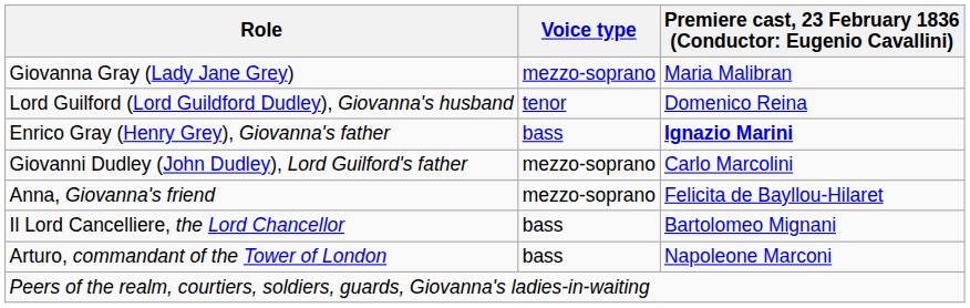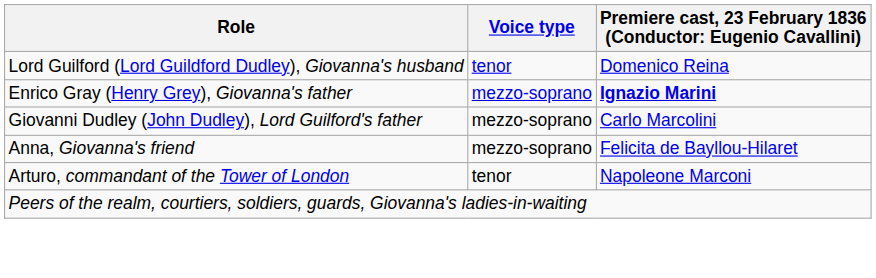- row: Giovanna Gray (Lady Jane Grey) | mezzo-soprano | Maria Malibran
Enrico Gray (Henry Grey), Giovanna's father | Voice type: bass -> mezzo-soprano
- row: Il Lord Cancelliere, the Lord Chancellor | bass | Bartolomeo Mignani
Arturo, commandant of the Tower of London | Voice type: bass -> tenor
